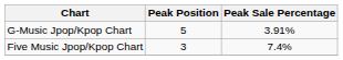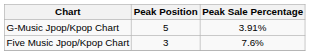Five Music Jpop/Kpop Chart | Peak Sale Percentage: 7.4% -> 7.6%
